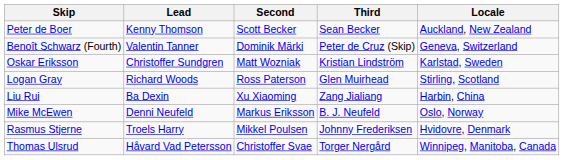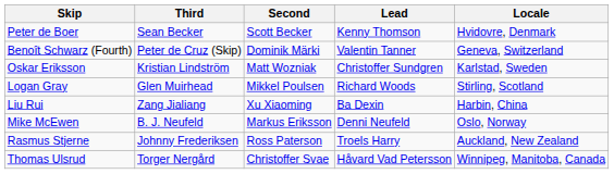columns swapped: Third <-> Lead
Peter de Boer | Locale: Auckland, New Zealand -> Hvidovre, Denmark
Logan Gray | Second: Ross Paterson -> Mikkel Poulsen
Rasmus Stjerne | Second: Mikkel Poulsen -> Ross Paterson
Rasmus Stjerne | Locale: Hvidovre, Denmark -> Auckland, New Zealand
